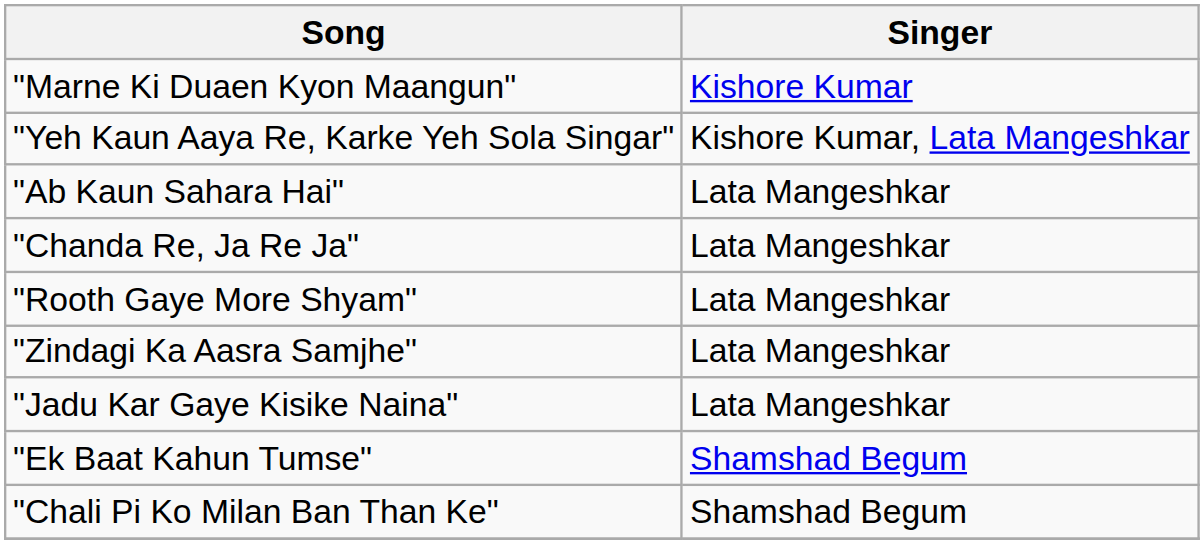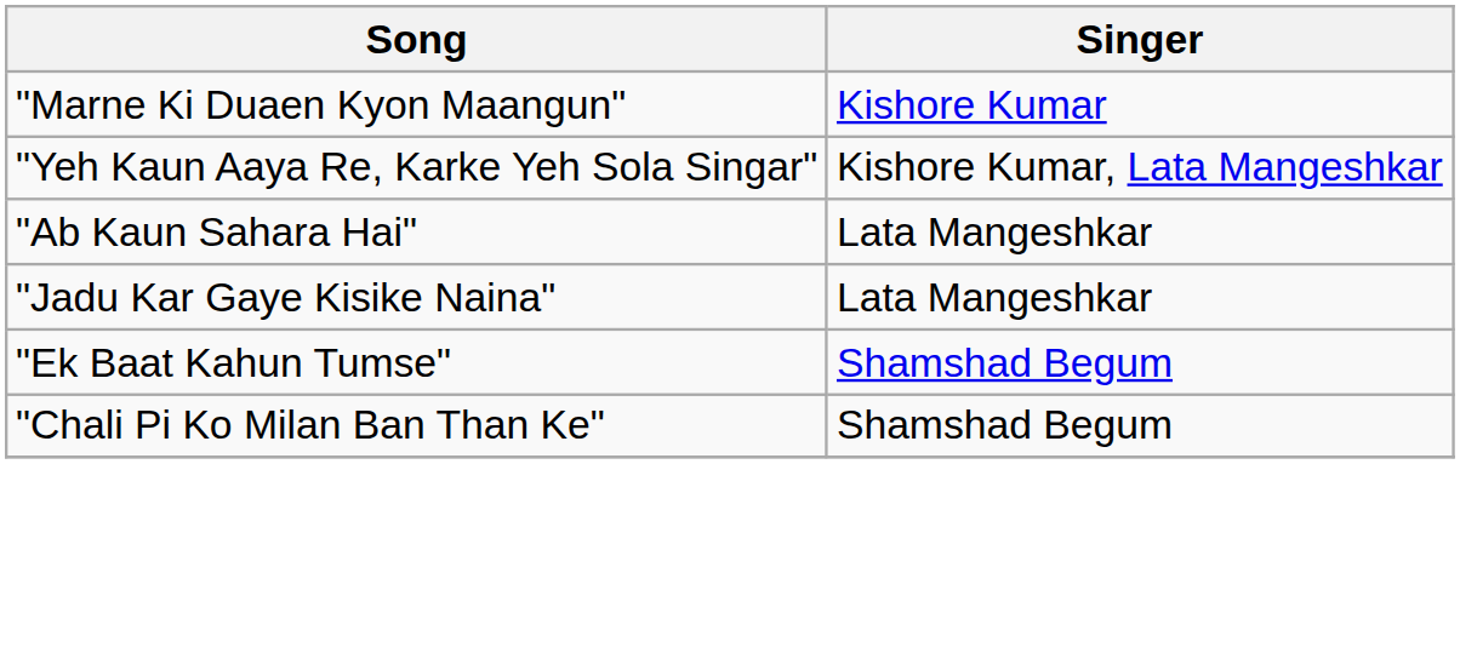- row: "Chanda Re, Ja Re Ja" | Lata Mangeshkar
- row: "Rooth Gaye More Shyam" | Lata Mangeshkar
- row: "Zindagi Ka Aasra Samjhe" | Lata Mangeshkar
